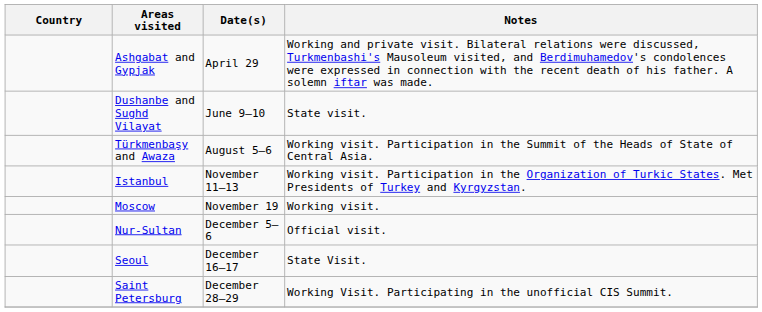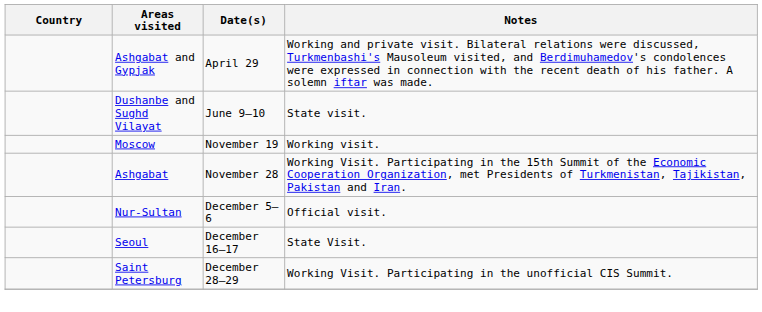- row: Türkmenbaşy and Awaza | August 5–6 | Working visit. Participation in the Summit of the Heads of State of Central Asia.
- row: Istanbul | November 11–13 | Working visit. Participation in the Organization of Turkic States. Met Presidents of Turkey and Kyrgyzstan.
+ row: Ashgabat | November 28 | Working Visit. Participating in the 15th Summit of the Economic Cooperation Organization, met Presidents of Turkmenistan, Tajikistan, Pakistan and Iran.
